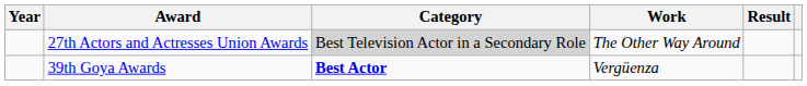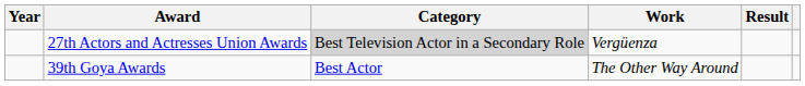27th Actors and Actresses Union Awards | Work: The Other Way Around -> Vergüenza
39th Goya Awards | Category: bold -> normal
39th Goya Awards | Work: Vergüenza -> The Other Way Around
